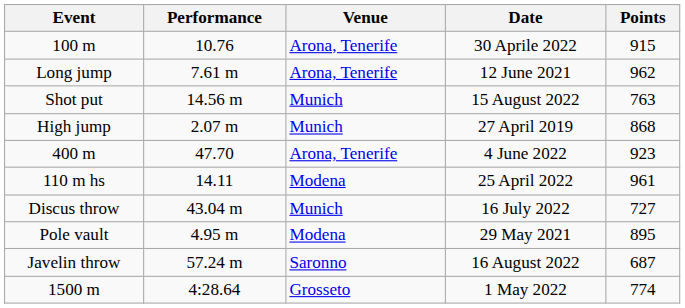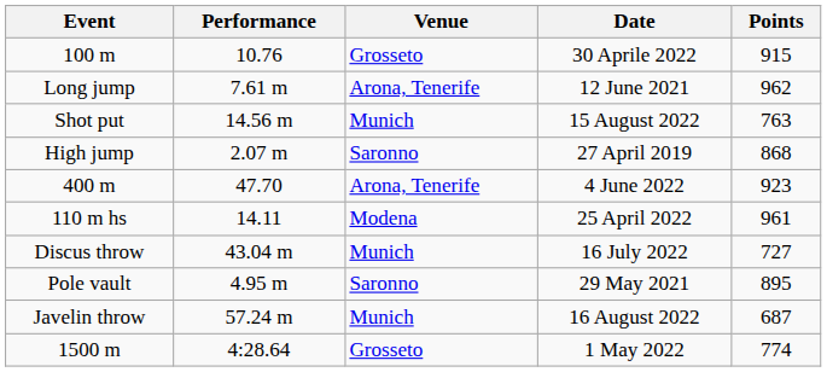100 m | Venue: Arona, Tenerife -> Grosseto
High jump | Venue: Munich -> Saronno
Pole vault | Venue: Modena -> Saronno
Javelin throw | Venue: Saronno -> Munich
